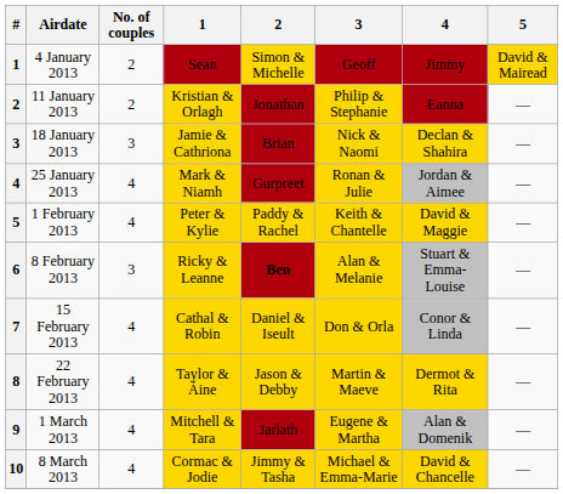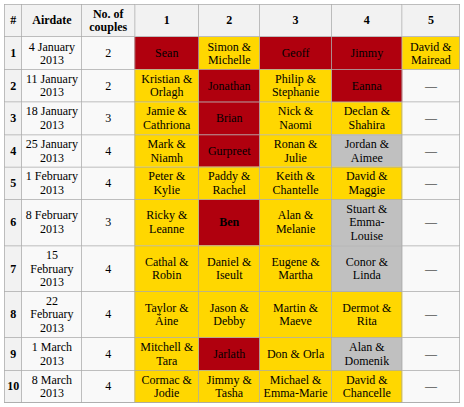15 February 2013 | 3: Don & Orla -> Eugene & Martha
1 March 2013 | 3: Eugene & Martha -> Don & Orla
